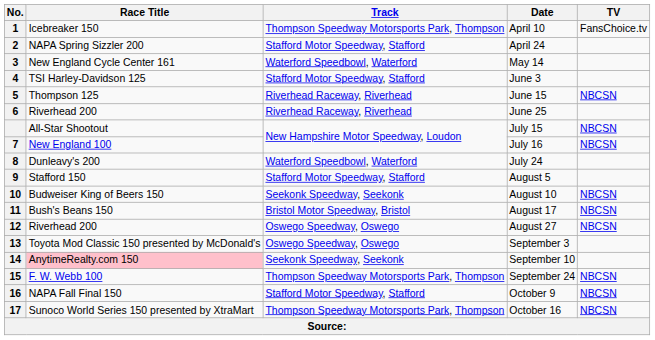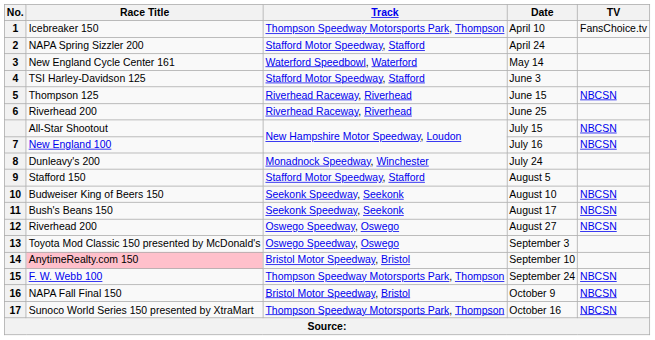July 24 | Track: Waterford Speedbowl, Waterford -> Monadnock Speedway, Winchester
August 17 | Track: Bristol Motor Speedway, Bristol -> Seekonk Speedway, Seekonk
September 10 | Track: Seekonk Speedway, Seekonk -> Bristol Motor Speedway, Bristol
October 9 | Track: Stafford Motor Speedway, Stafford -> Bristol Motor Speedway, Bristol
